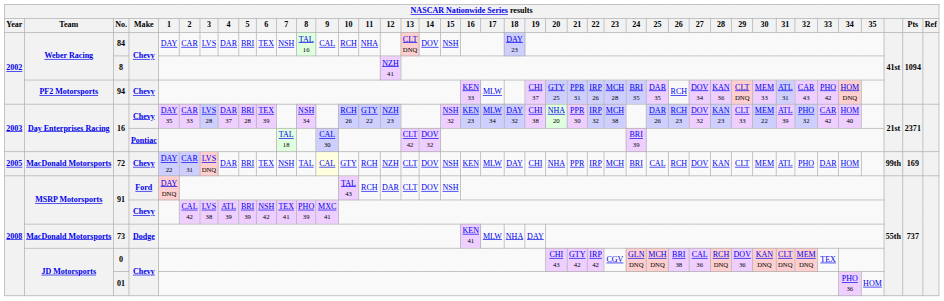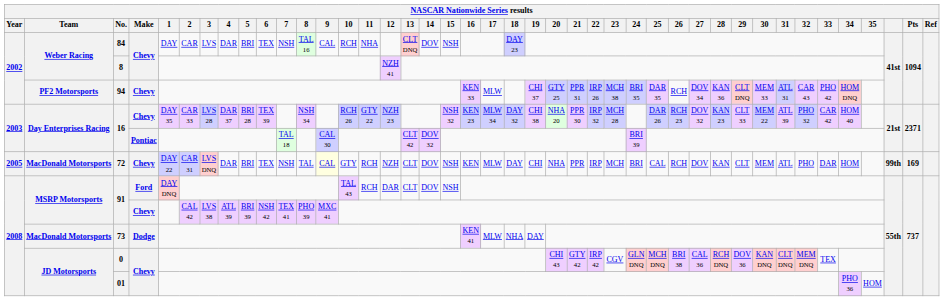94 | 23: MCH 28 -> MCH 38
16 / Chevy | 23: MCH 38 -> MCH 28
